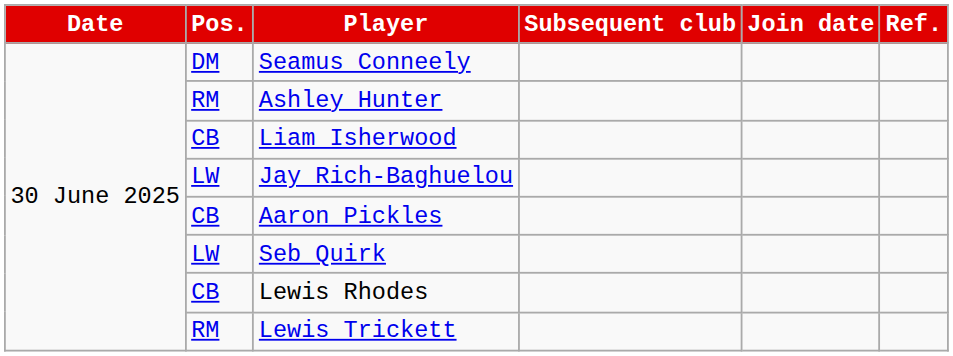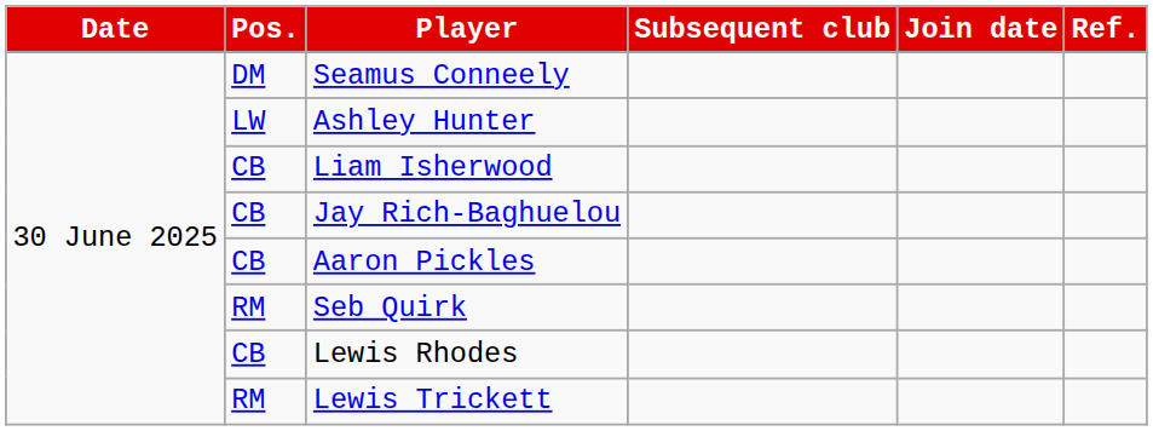Ashley Hunter | Pos.: RM -> LW
Jay Rich-Baghuelou | Pos.: LW -> CB
Seb Quirk | Pos.: LW -> RM
